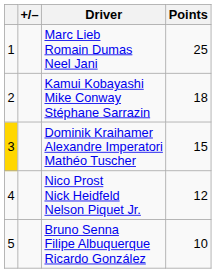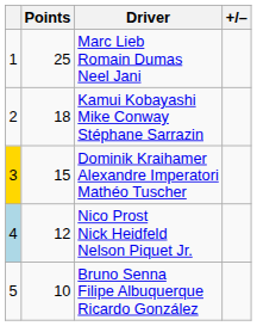columns swapped: +/– <-> Points
Nico Prost Nick Heidfeld Nelson Piquet Jr. | column 1: no background -> lightblue background
